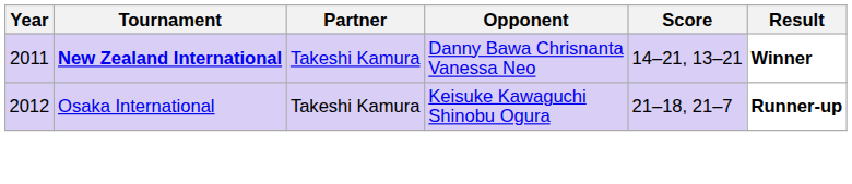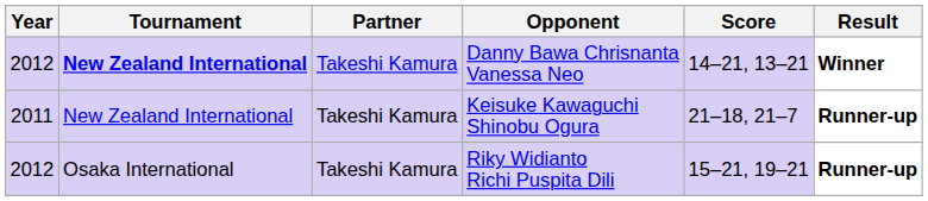Danny Bawa Chrisnanta Vanessa Neo | Year: 2011 -> 2012
Keisuke Kawaguchi Shinobu Ogura | Year: 2012 -> 2011
Keisuke Kawaguchi Shinobu Ogura | Tournament: Osaka International -> New Zealand International
+ row: 2012 | Osaka International | Takeshi Kamura | Riky Widianto Richi Puspita Dili | 15–21, 19–21 | Runner-up
